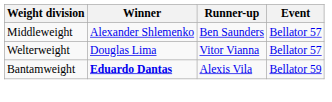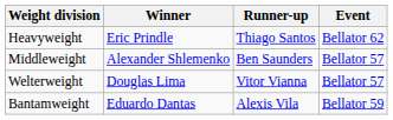+ row: Heavyweight | Eric Prindle | Thiago Santos | Bellator 62
Bantamweight | Winner: bold -> normal
